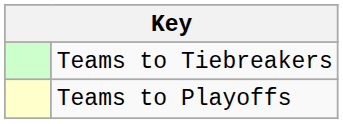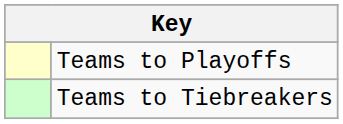rows swapped: Teams to Playoffs <-> Teams to Tiebreakers
